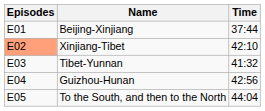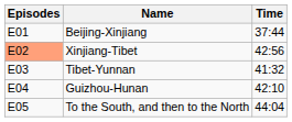Xinjiang-Tibet | Time: 42:10 -> 42:56
Guizhou-Hunan | Time: 42:56 -> 42:10
